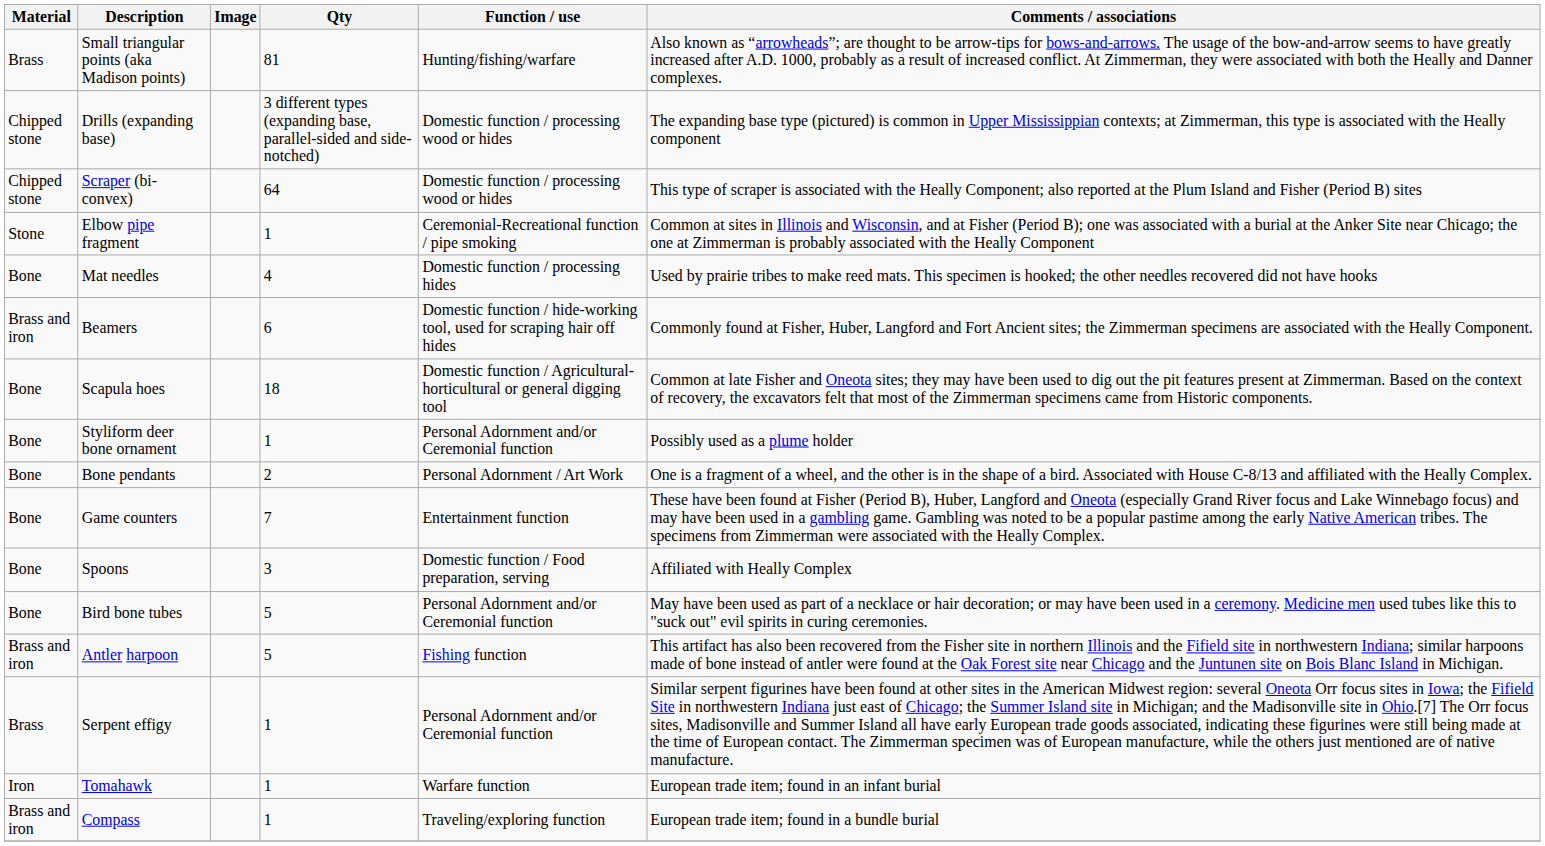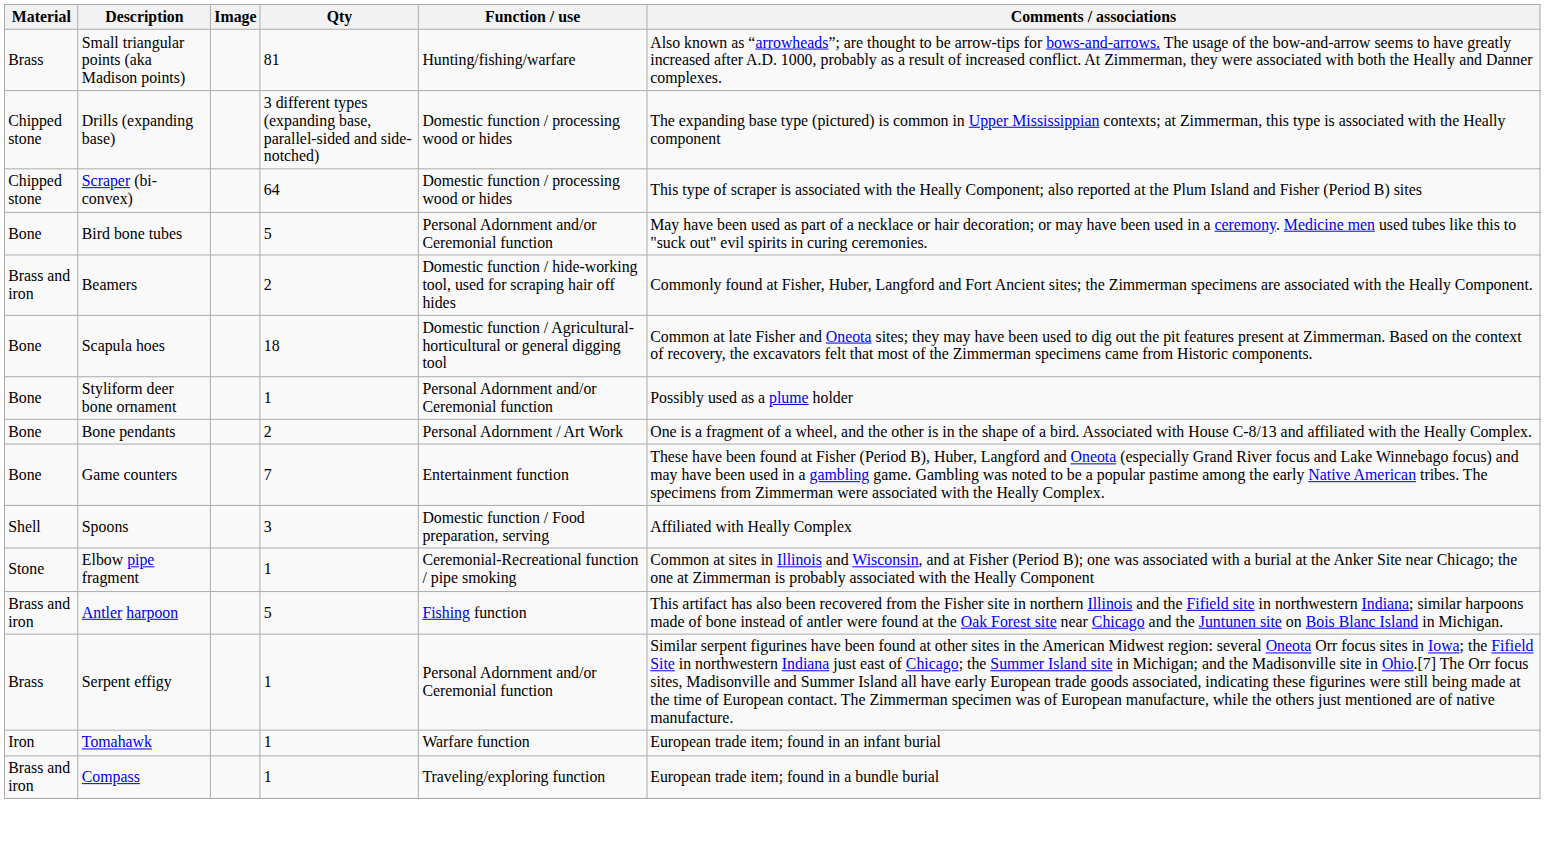rows swapped: Elbow pipe fragment <-> Bird bone tubes
- row: Bone | Mat needles | 4 | Domestic function / processing hides | Used by prairie tribes to make reed mats. This specimen is hooked; the other needles recovered did not have hooks
Beamers | Qty: 6 -> 2
Spoons | Material: Bone -> Shell
